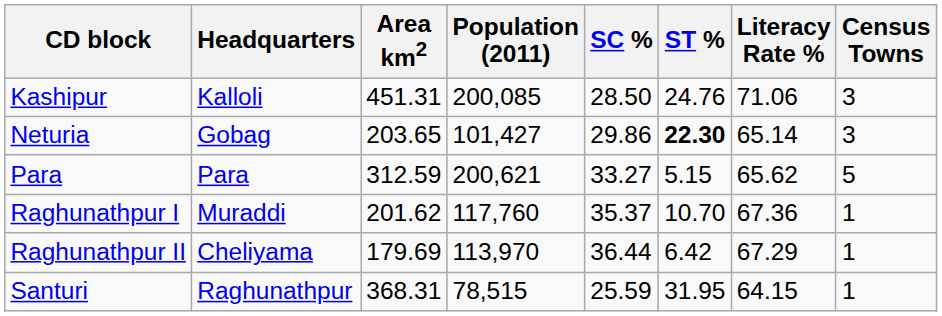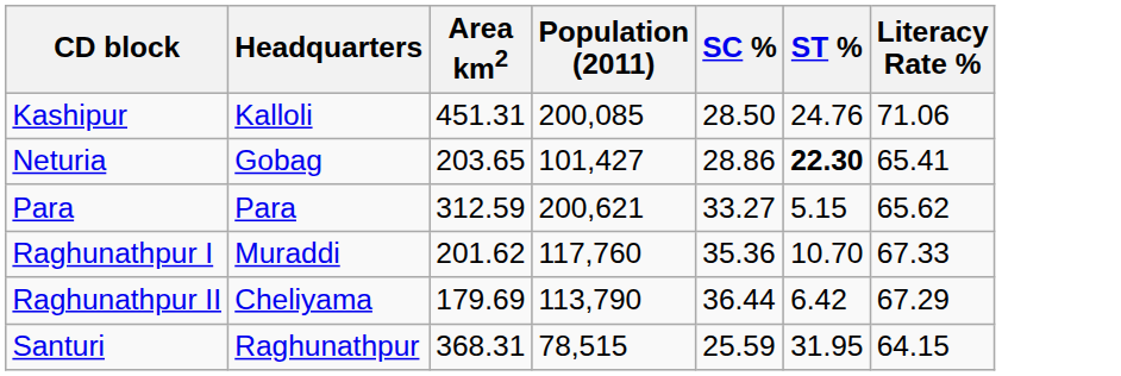- column: Census Towns | 3 | 3 | 5 | 1 | 1 | 1
Neturia | SC %: 29.86 -> 28.86
Neturia | Literacy Rate %: 65.14 -> 65.41
Raghunathpur I | SC %: 35.37 -> 35.36
Raghunathpur I | Literacy Rate %: 67.36 -> 67.33
Raghunathpur II | Population (2011): 113,970 -> 113,790
